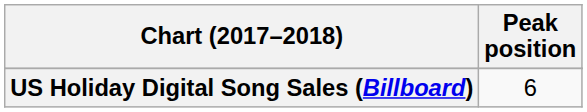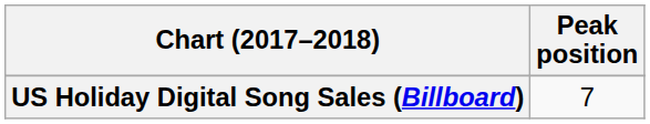US Holiday Digital Song Sales (Billboard) | Peak position: 6 -> 7
